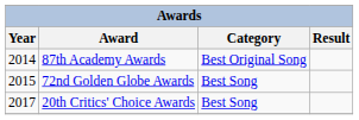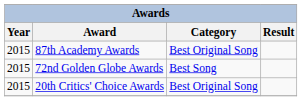87th Academy Awards | Year: 2014 -> 2015
20th Critics' Choice Awards | Year: 2017 -> 2015
20th Critics' Choice Awards | Category: Best Song -> Best Original Song
